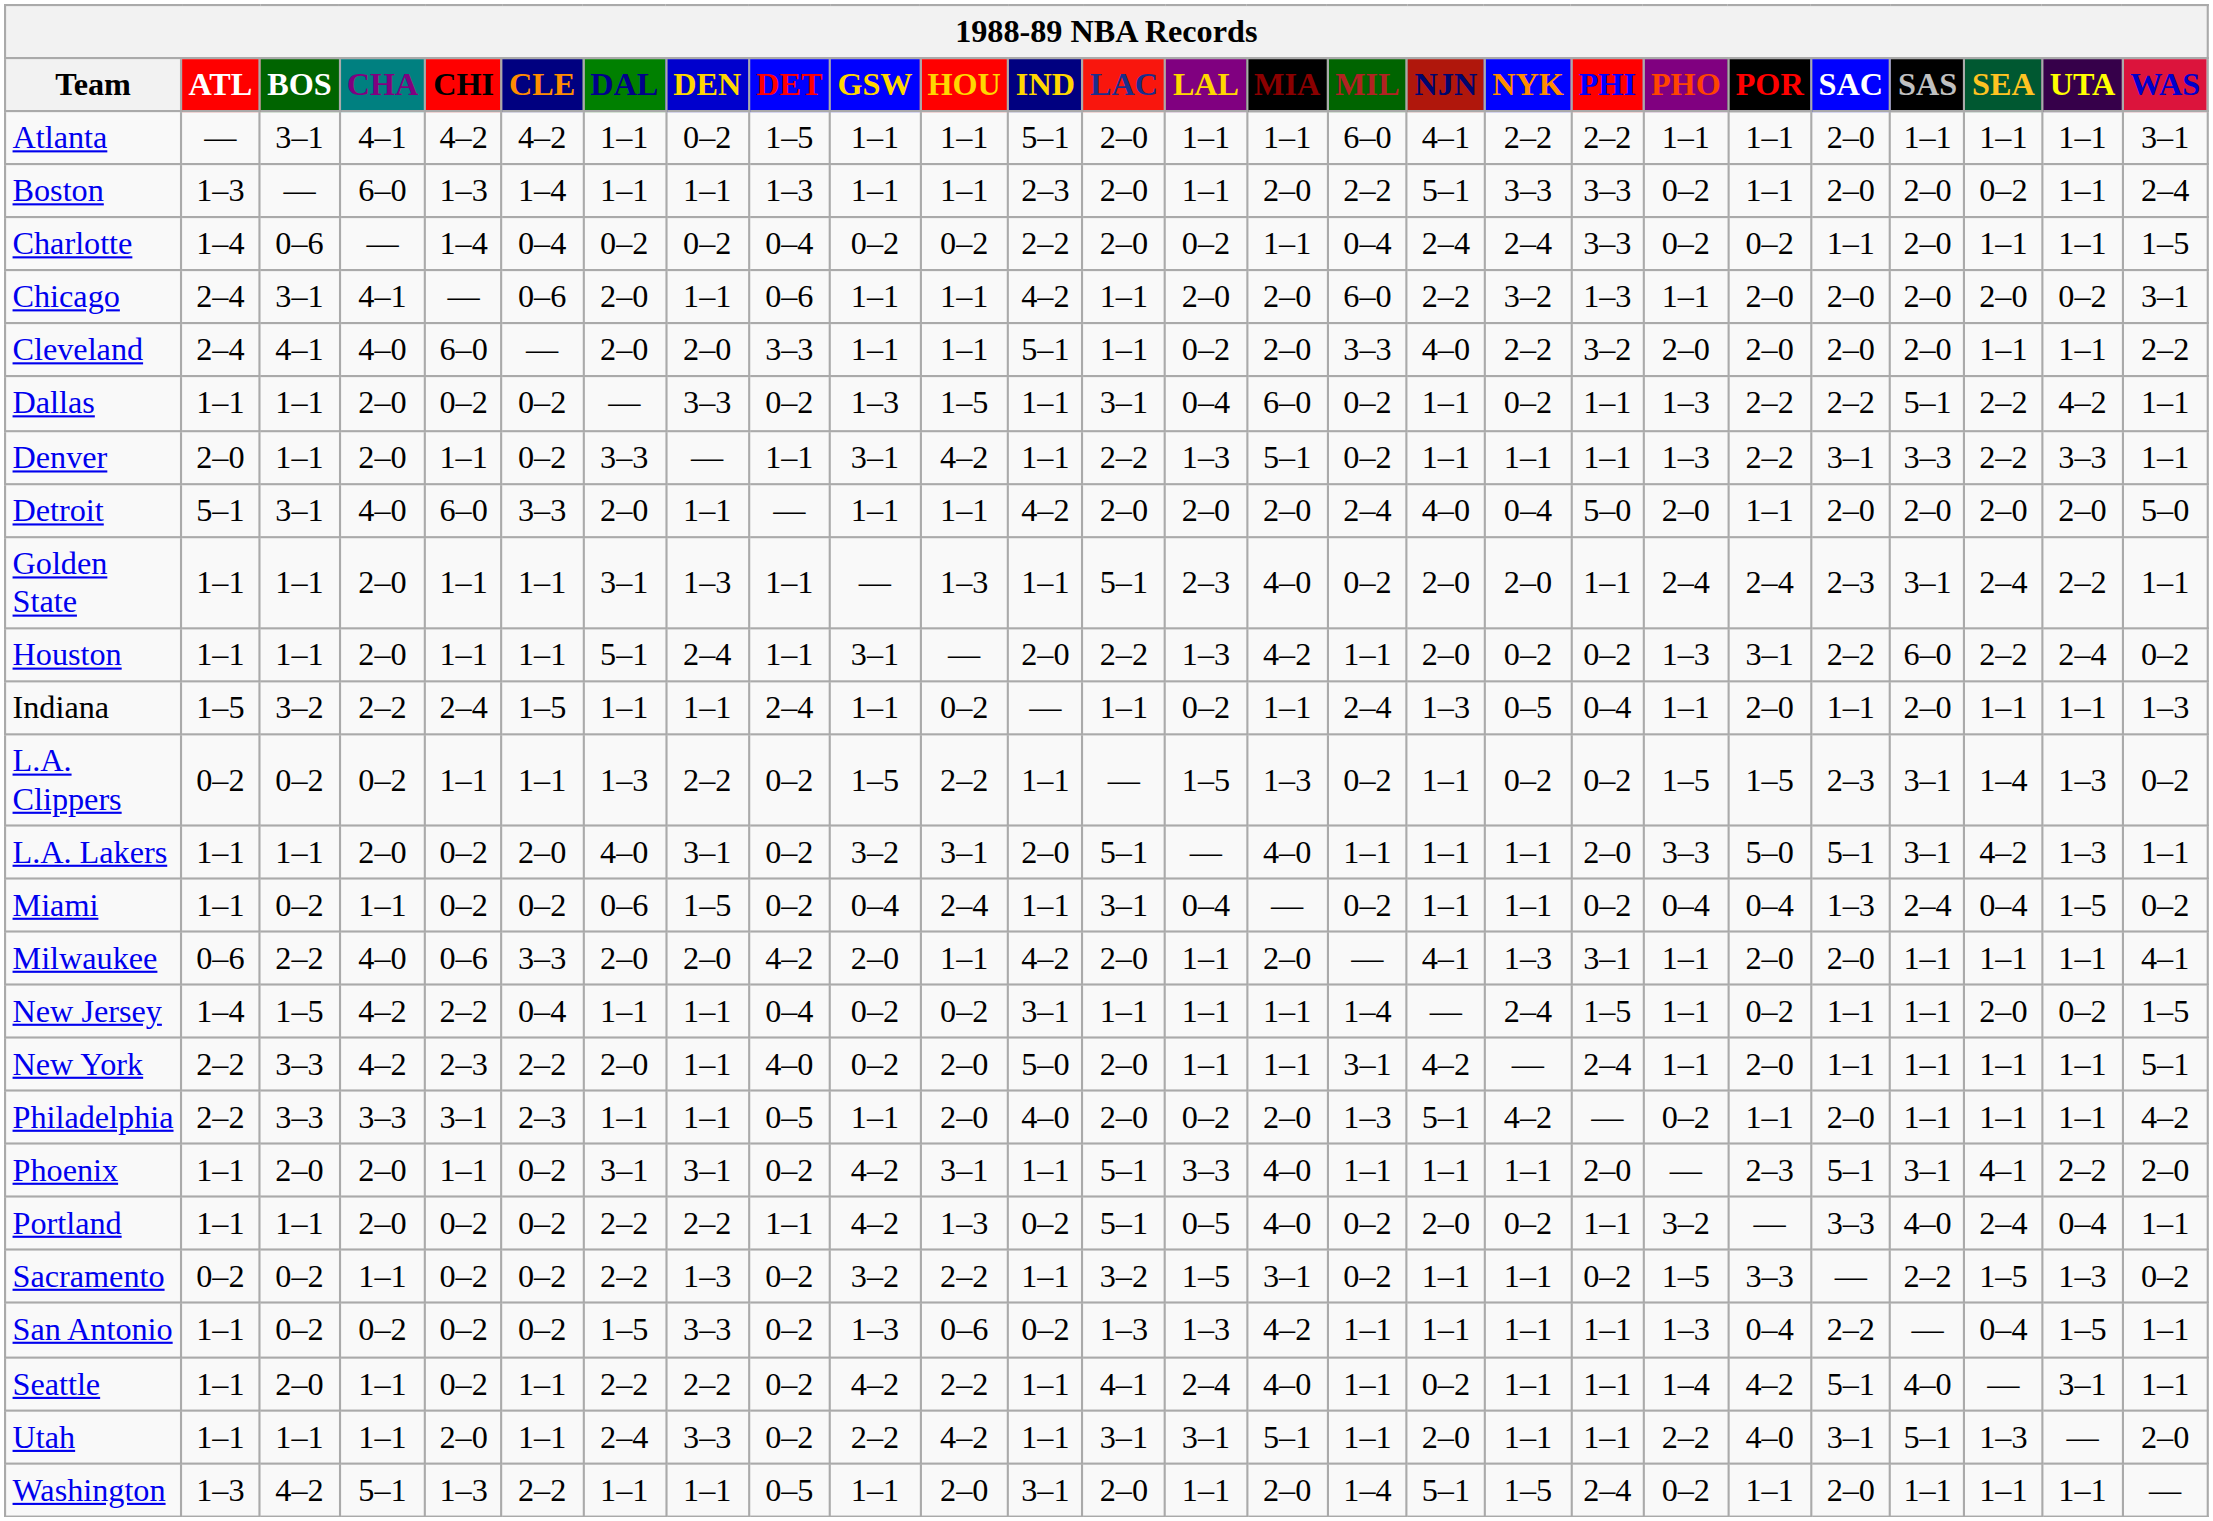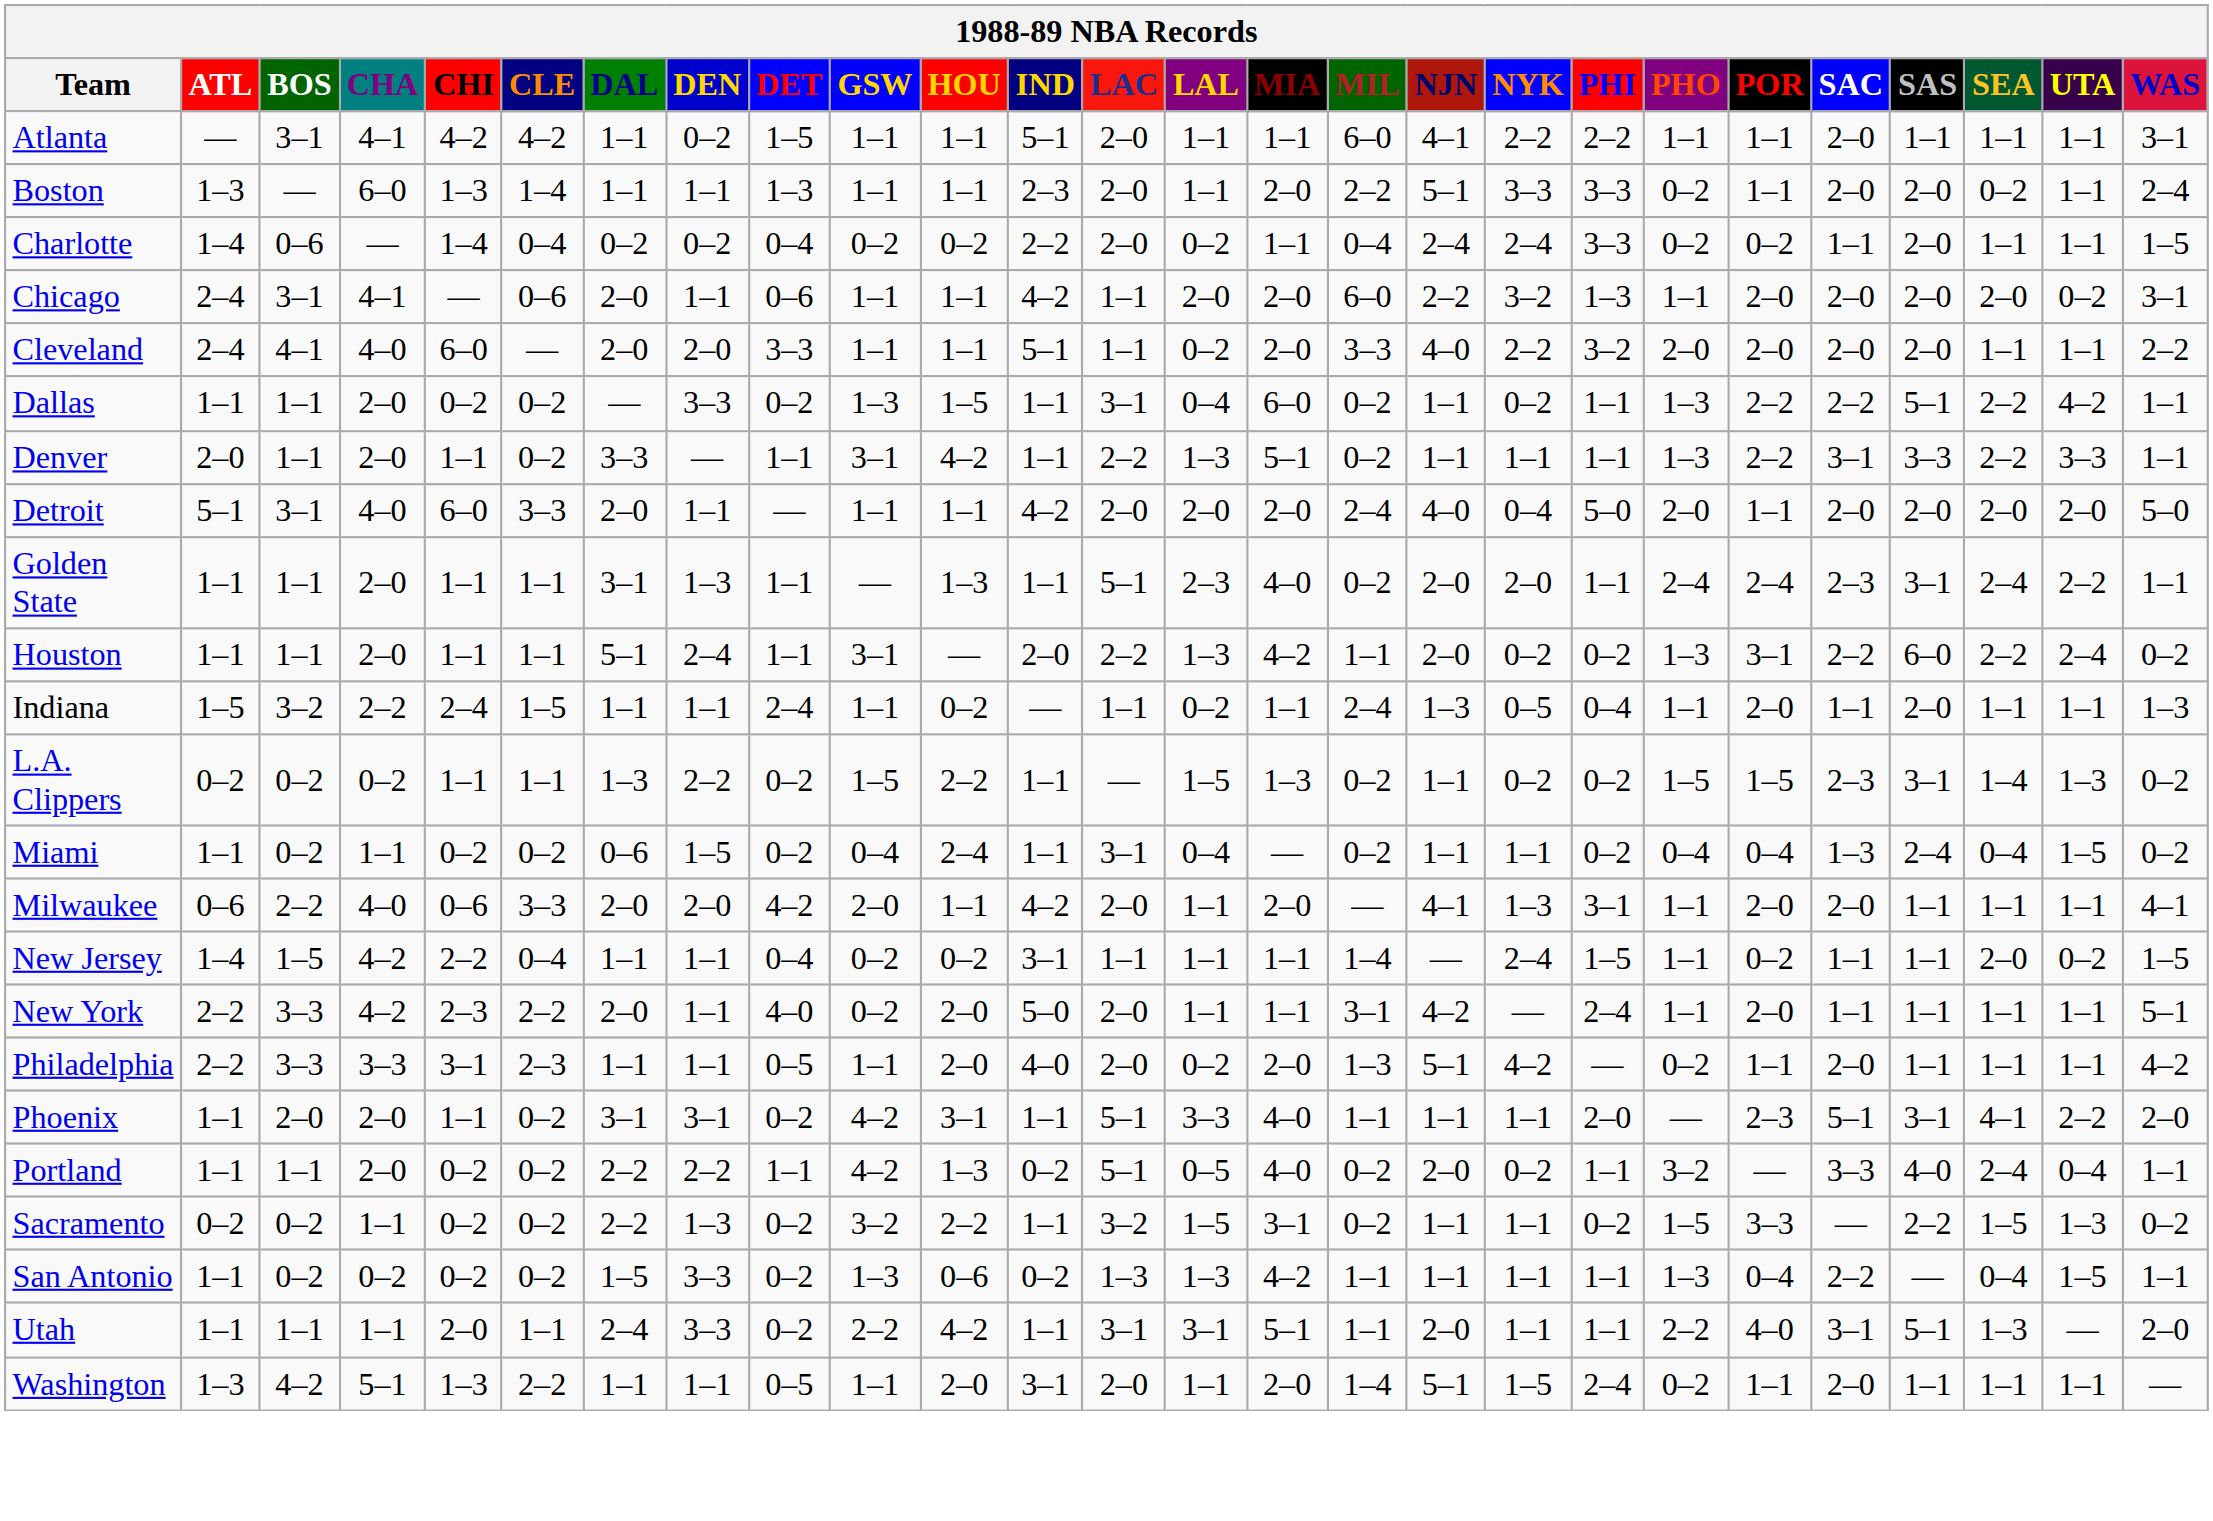- row: L.A. Lakers | 1–1 | 1–1 | 2–0 | 0–2 | 2–0 | 4–0 | 3–1 | 0–2 | 3–2 | 3–1 | 2–0 | 5–1 | — | 4–0 | 1–1 | 1–1 | 1–1 | 2–0 | 3–3 | 5–0 | 5–1 | 3–1 | 4–2 | 1–3 | 1–1
- row: Seattle | 1–1 | 2–0 | 1–1 | 0–2 | 1–1 | 2–2 | 2–2 | 0–2 | 4–2 | 2–2 | 1–1 | 4–1 | 2–4 | 4–0 | 1–1 | 0–2 | 1–1 | 1–1 | 1–4 | 4–2 | 5–1 | 4–0 | — | 3–1 | 1–1
